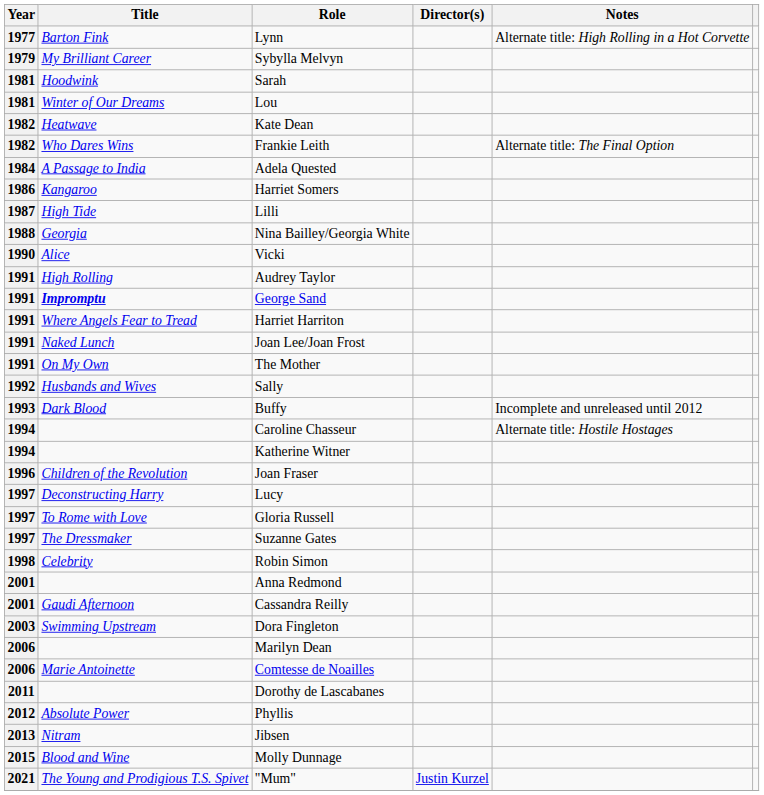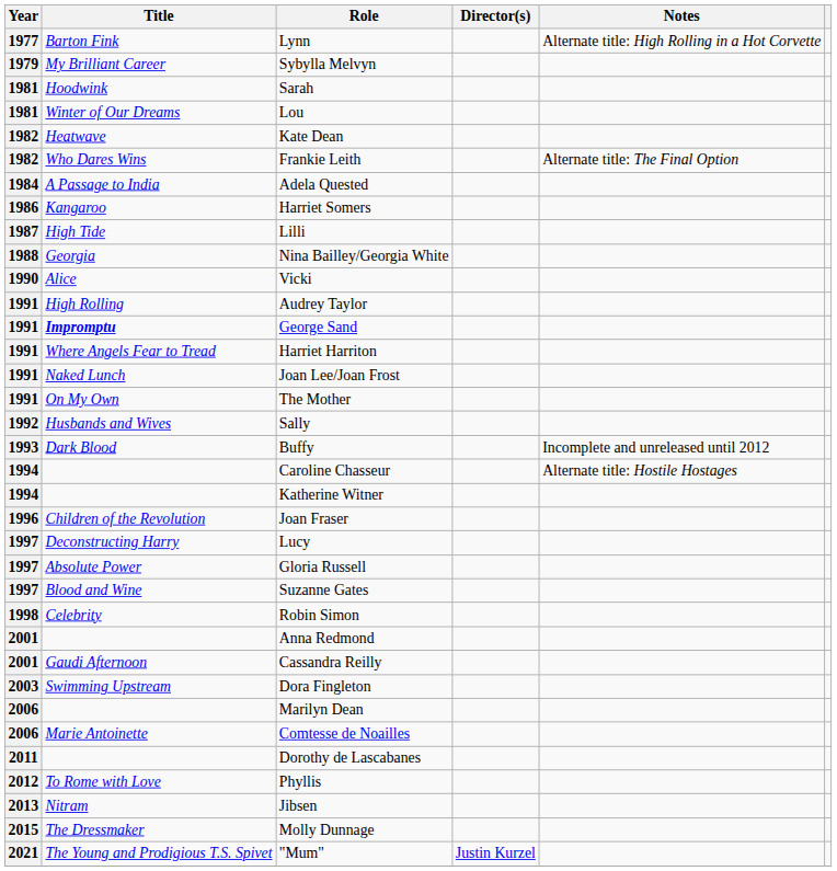Gloria Russell | Title: To Rome with Love -> Absolute Power
Suzanne Gates | Title: The Dressmaker -> Blood and Wine
Phyllis | Title: Absolute Power -> To Rome with Love
Molly Dunnage | Title: Blood and Wine -> The Dressmaker
